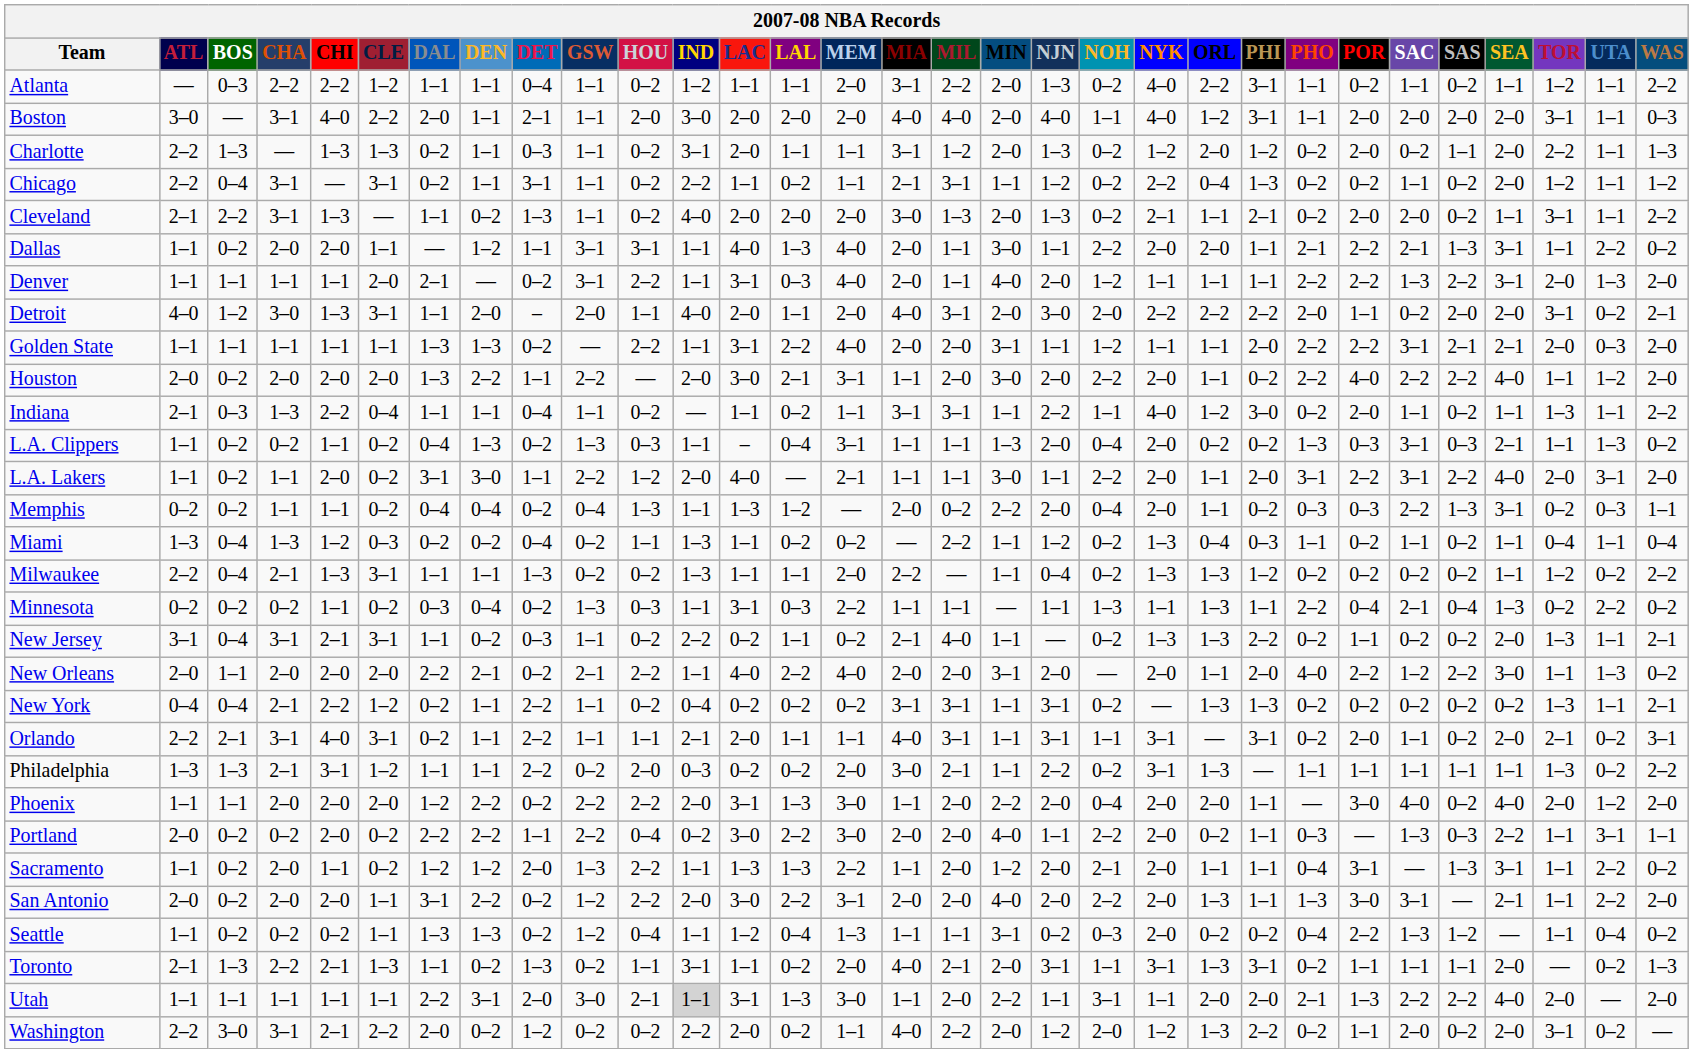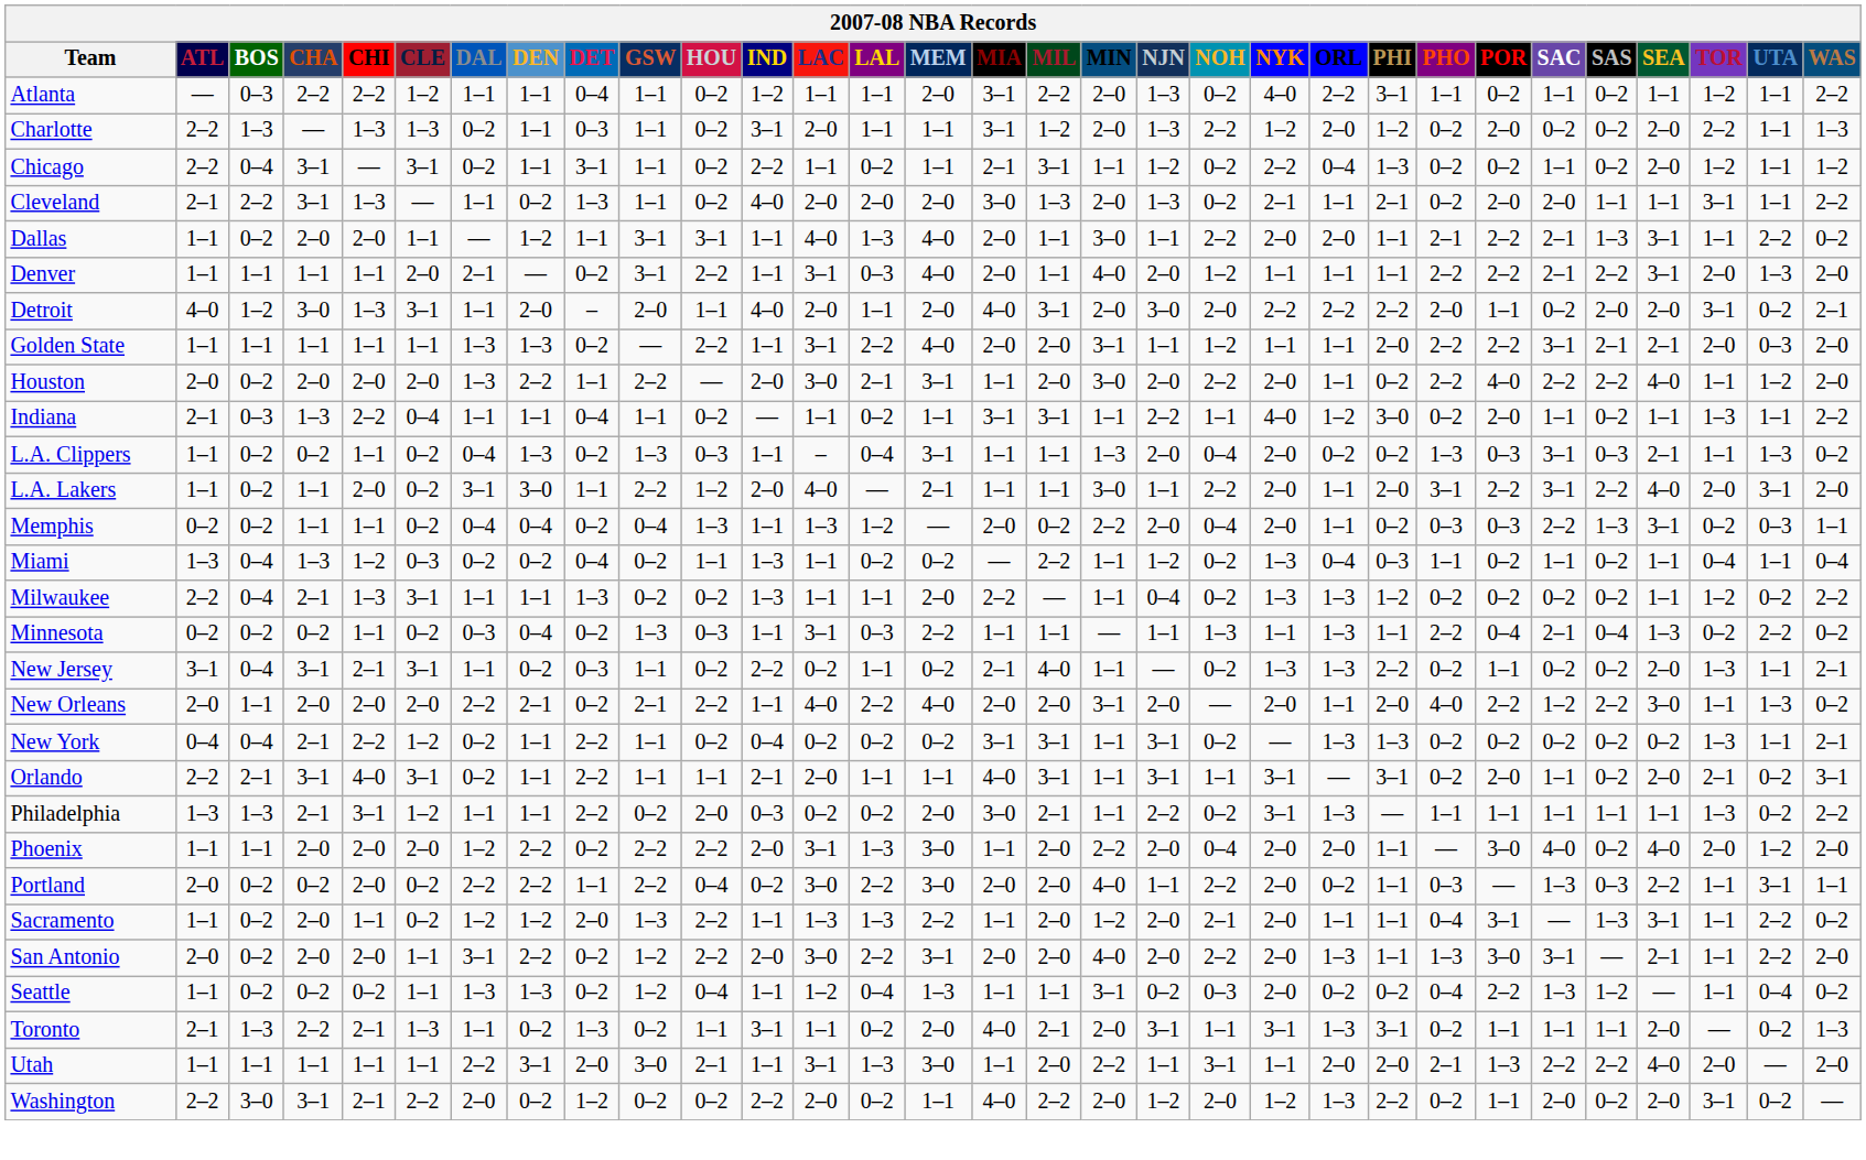- row: Boston | 3–0 | — | 3–1 | 4–0 | 2–2 | 2–0 | 1–1 | 2–1 | 1–1 | 2–0 | 3–0 | 2–0 | 2–0 | 2–0 | 4–0 | 4–0 | 2–0 | 4–0 | 1–1 | 4–0 | 1–2 | 3–1 | 1–1 | 2–0 | 2–0 | 2–0 | 2–0 | 3–1 | 1–1 | 0–3
Charlotte | NOH: 0–2 -> 2–2
Charlotte | SAS: 1–1 -> 0–2
Cleveland | SAS: 0–2 -> 1–1
Denver | SAC: 1–3 -> 2–1
Utah | IND: lightgrey background -> no background
